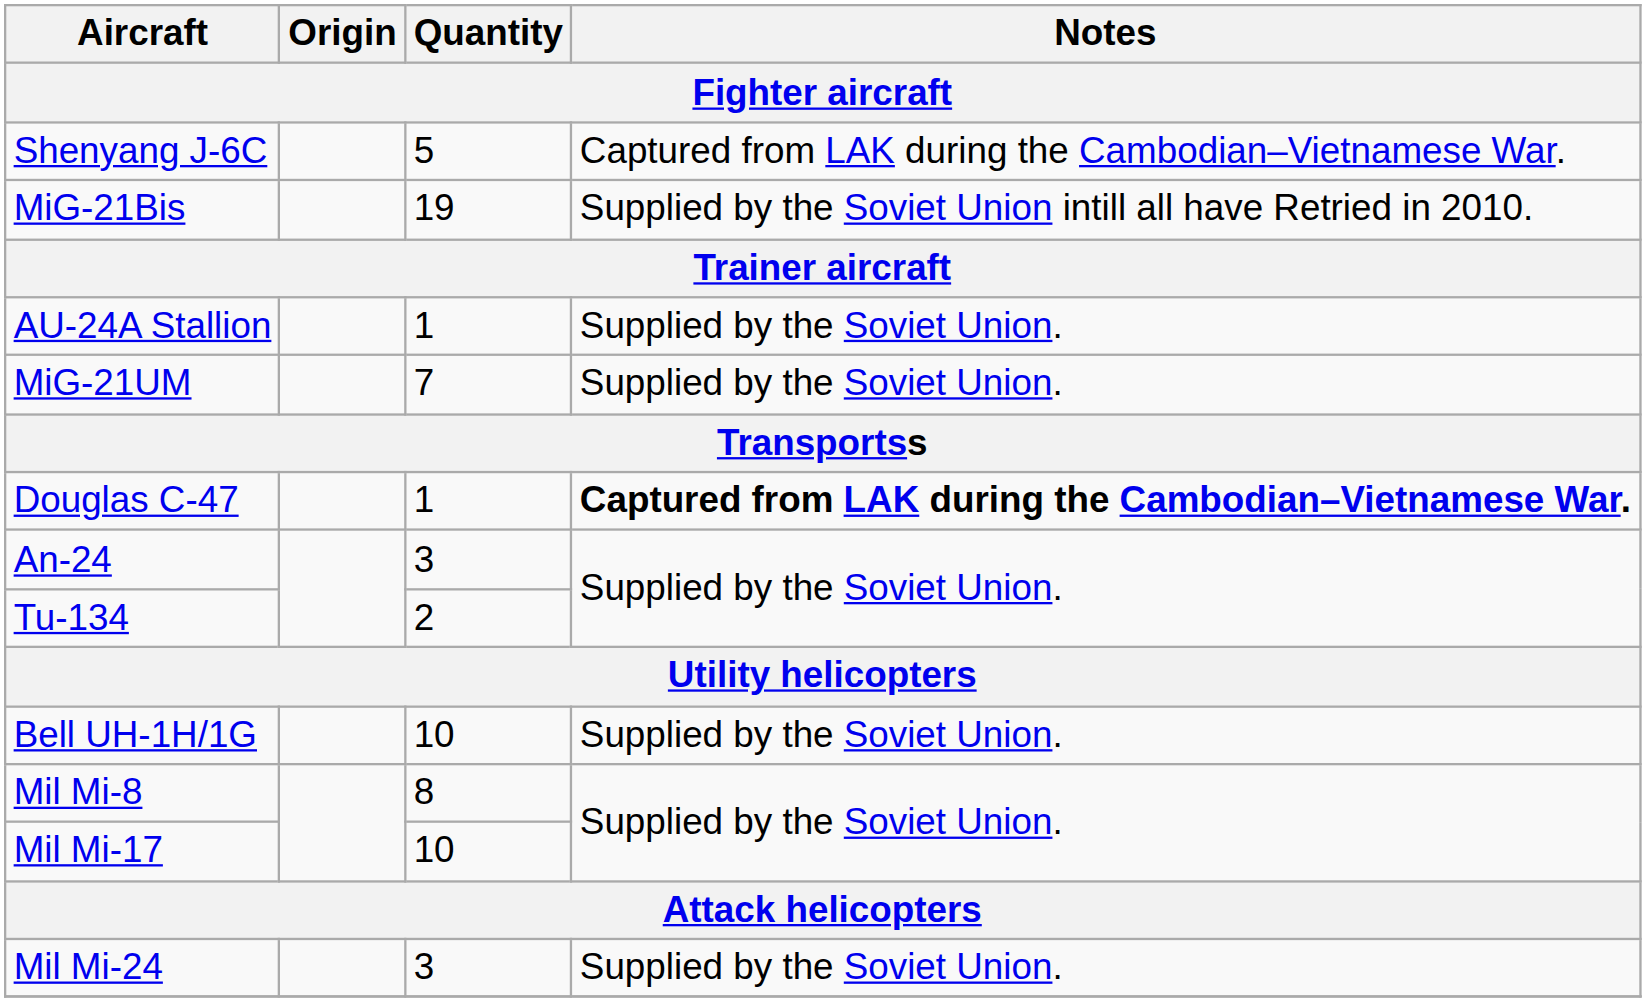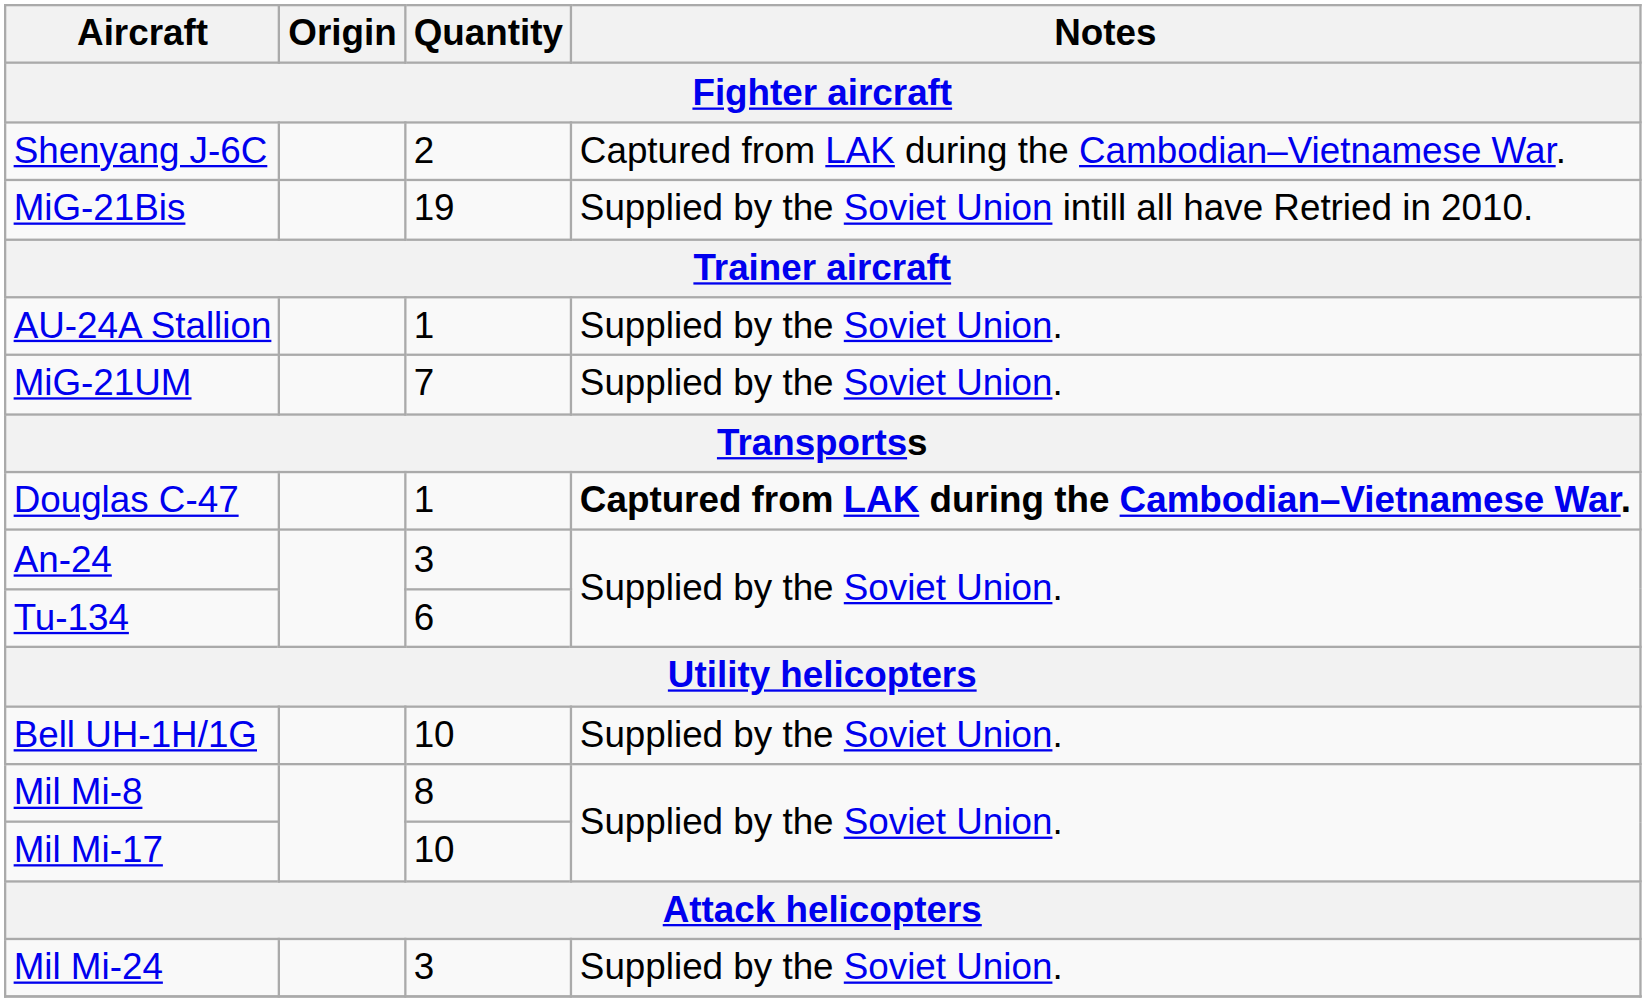Shenyang J-6C | Quantity: 5 -> 2
Tu-134 | Quantity: 2 -> 6
